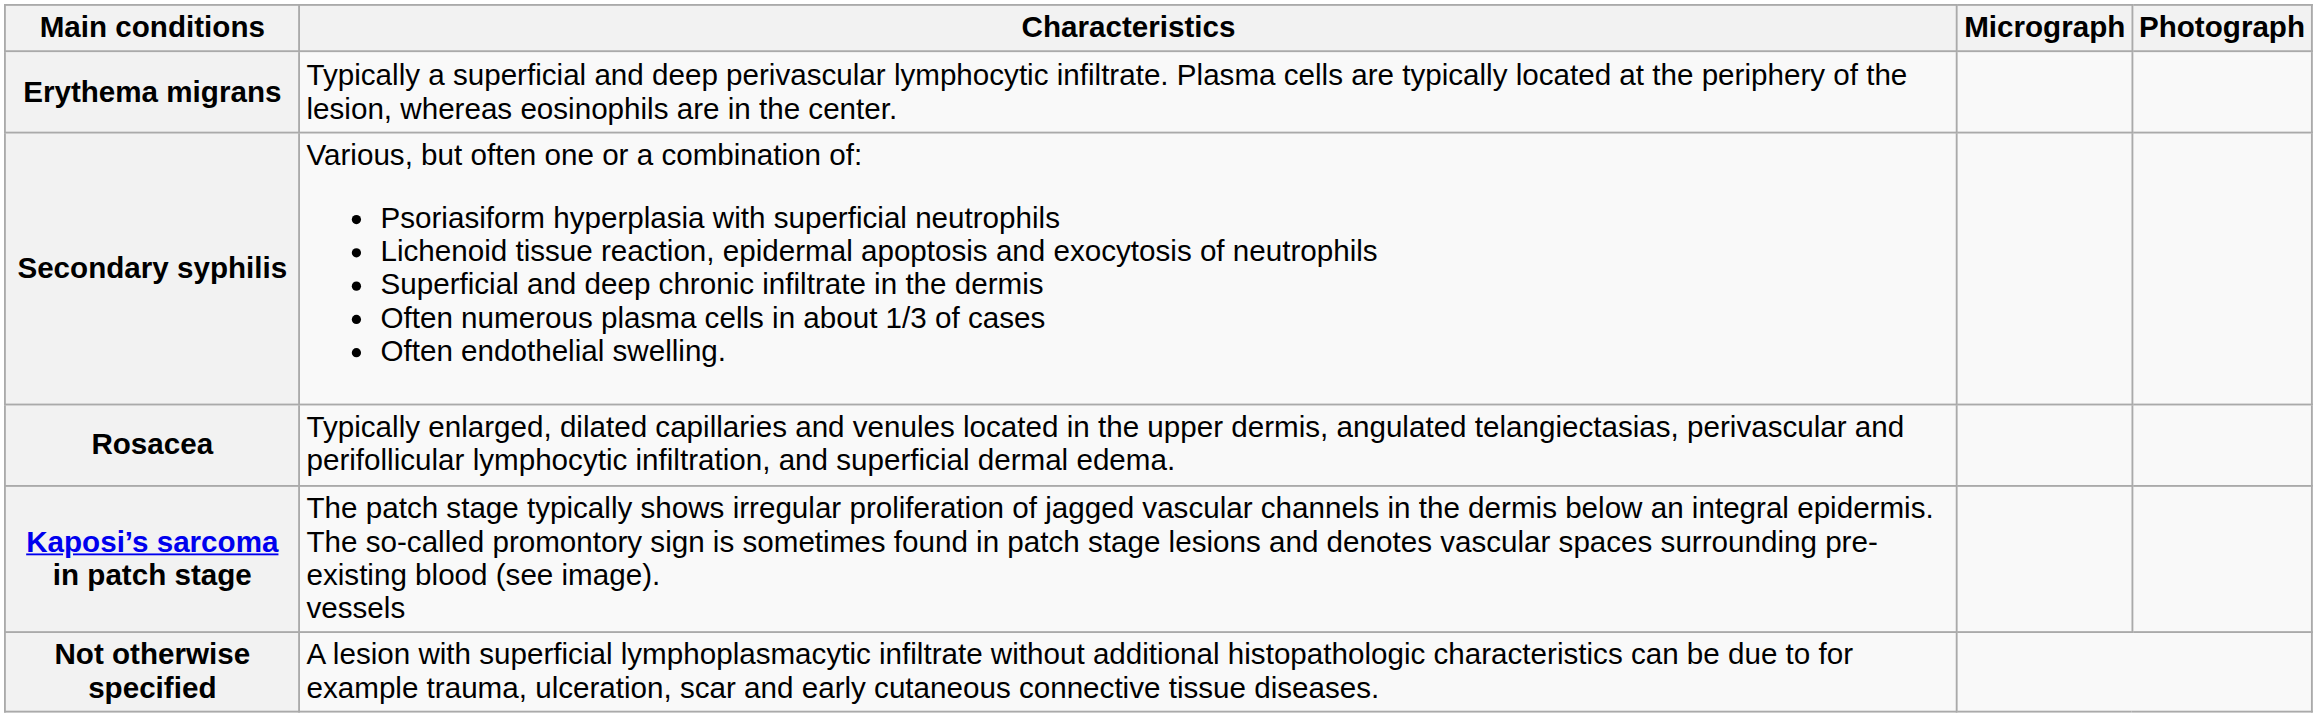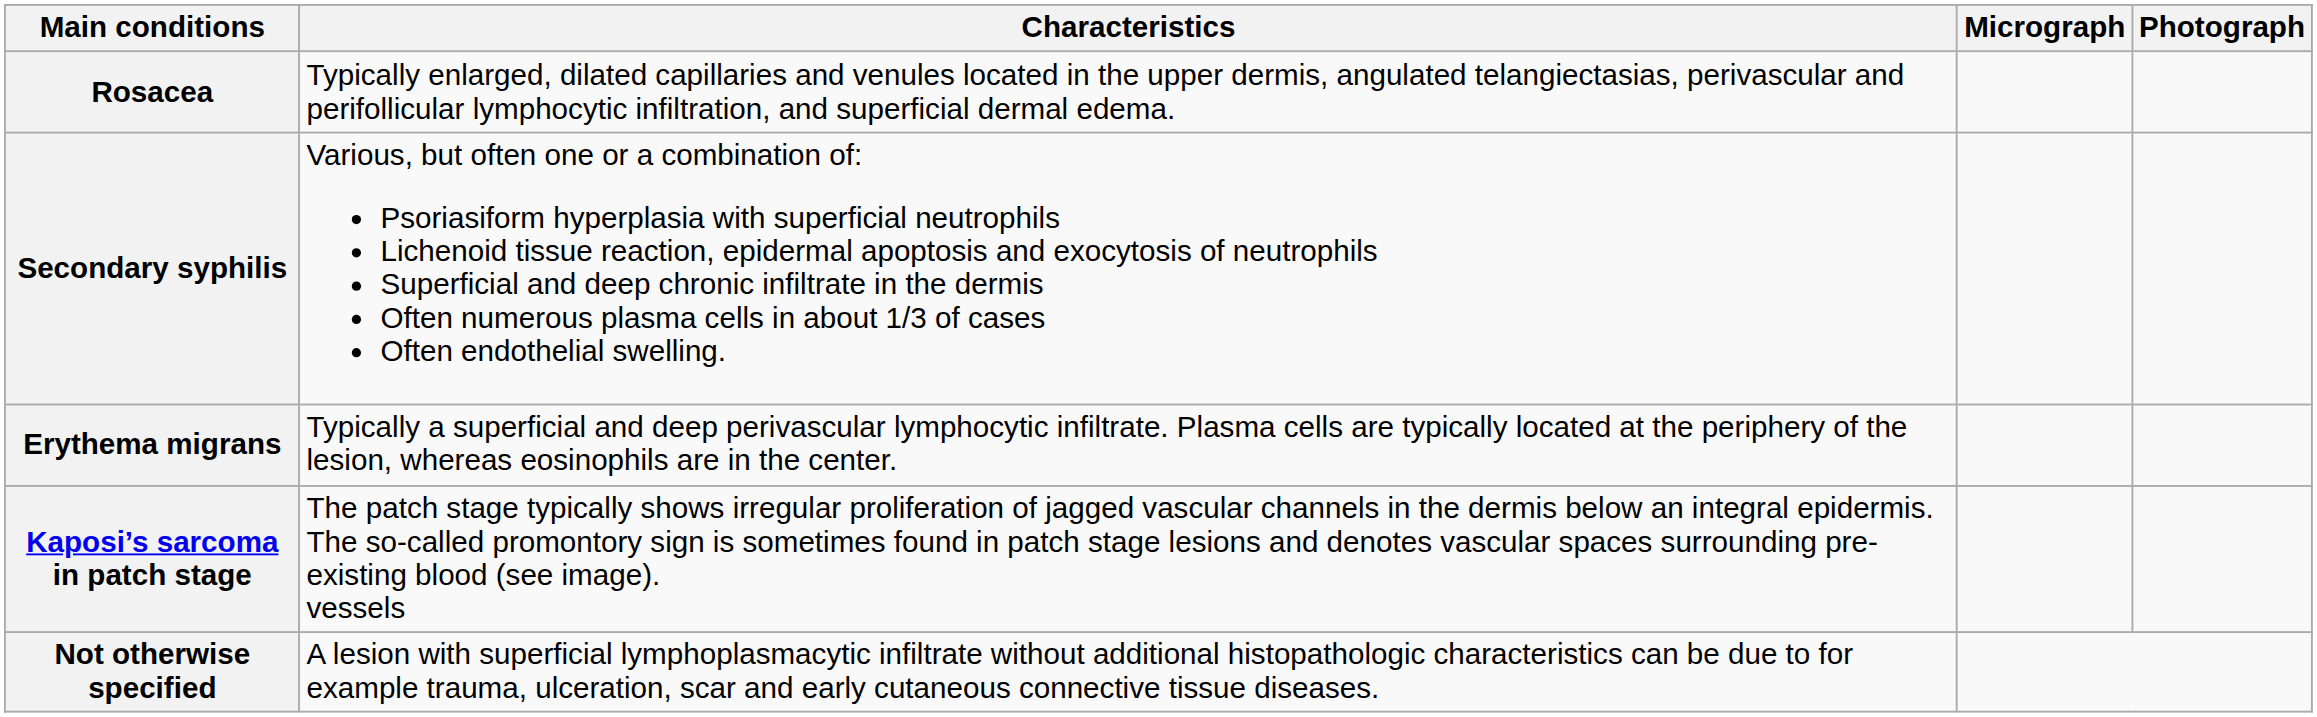rows swapped: Rosacea <-> Erythema migrans
